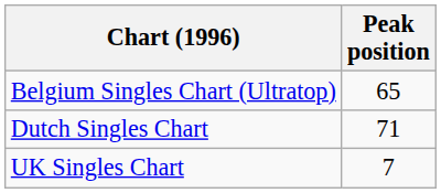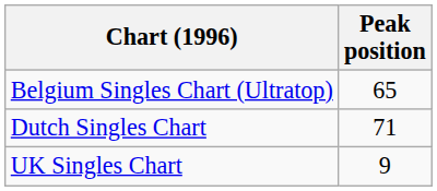UK Singles Chart | Peak position: 7 -> 9
